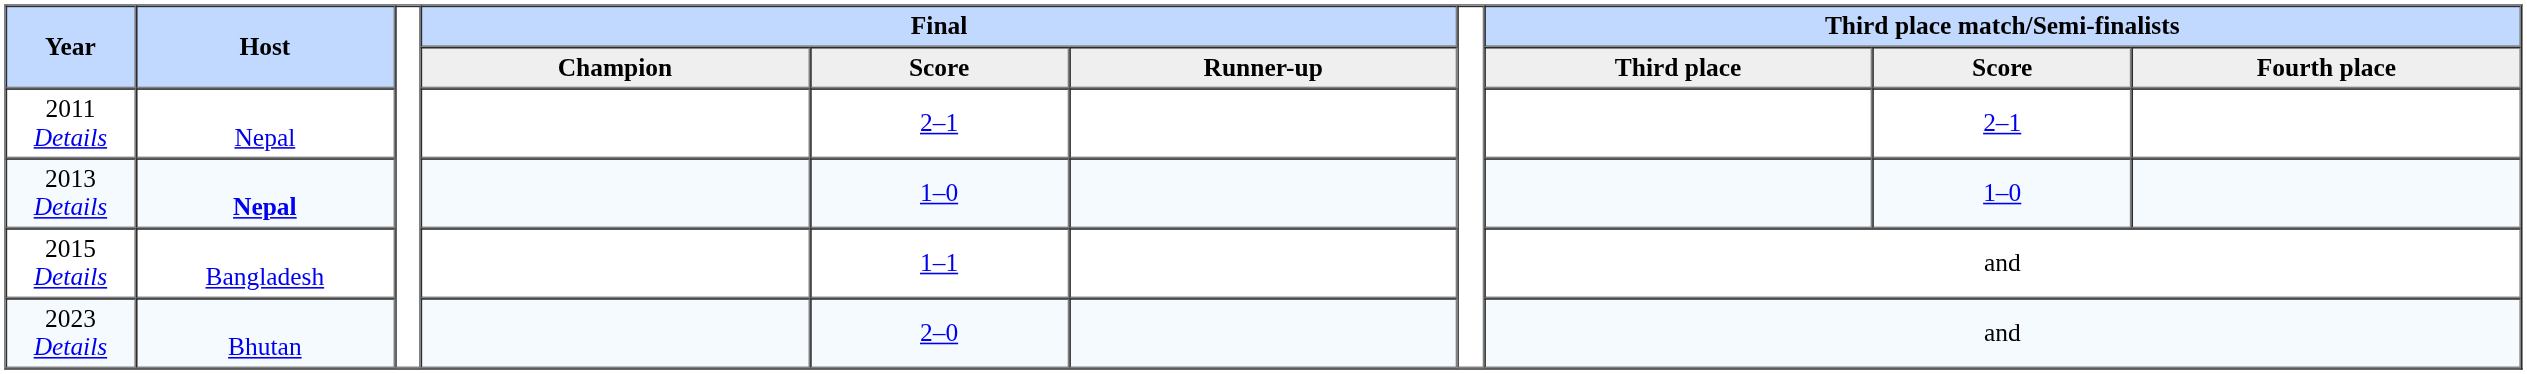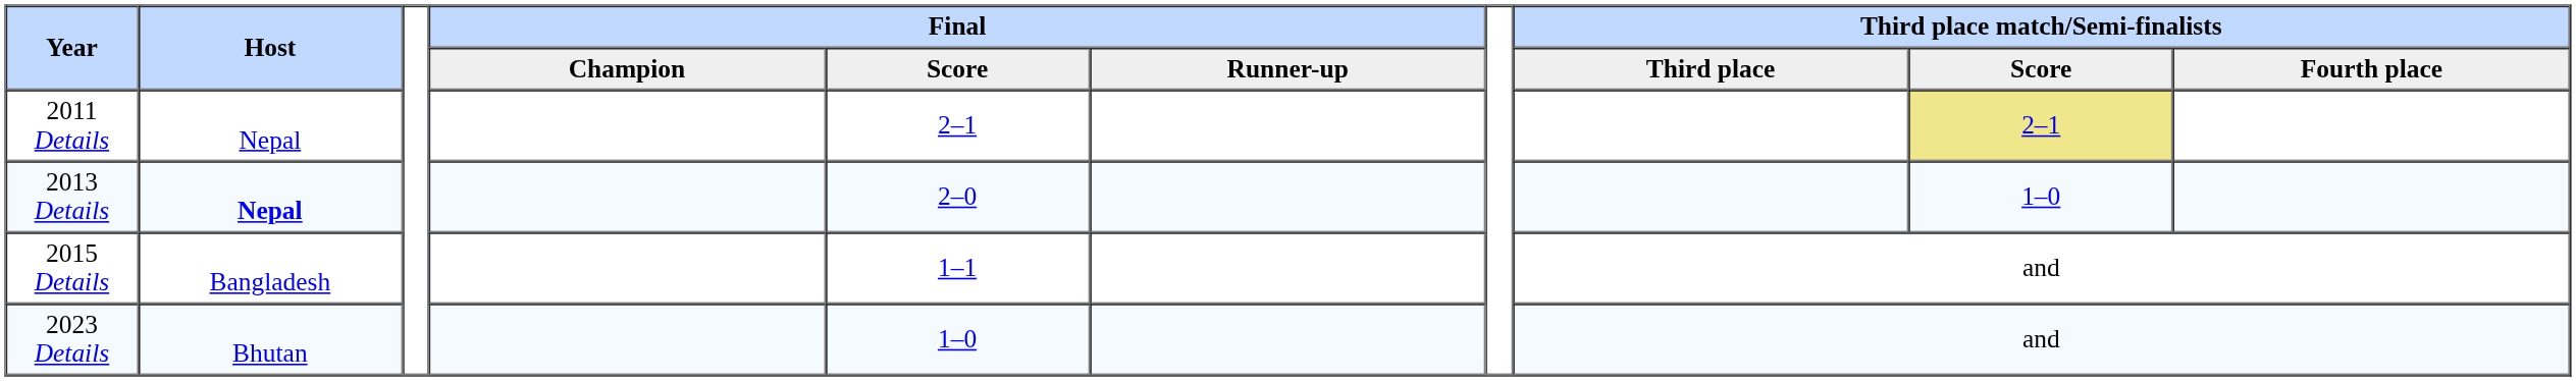2011 Details | Third place match/Semi-finalists / Score: no background -> khaki background
2013 Details | Final / Score: 1–0 -> 2–0
2023 Details | Final / Score: 2–0 -> 1–0
